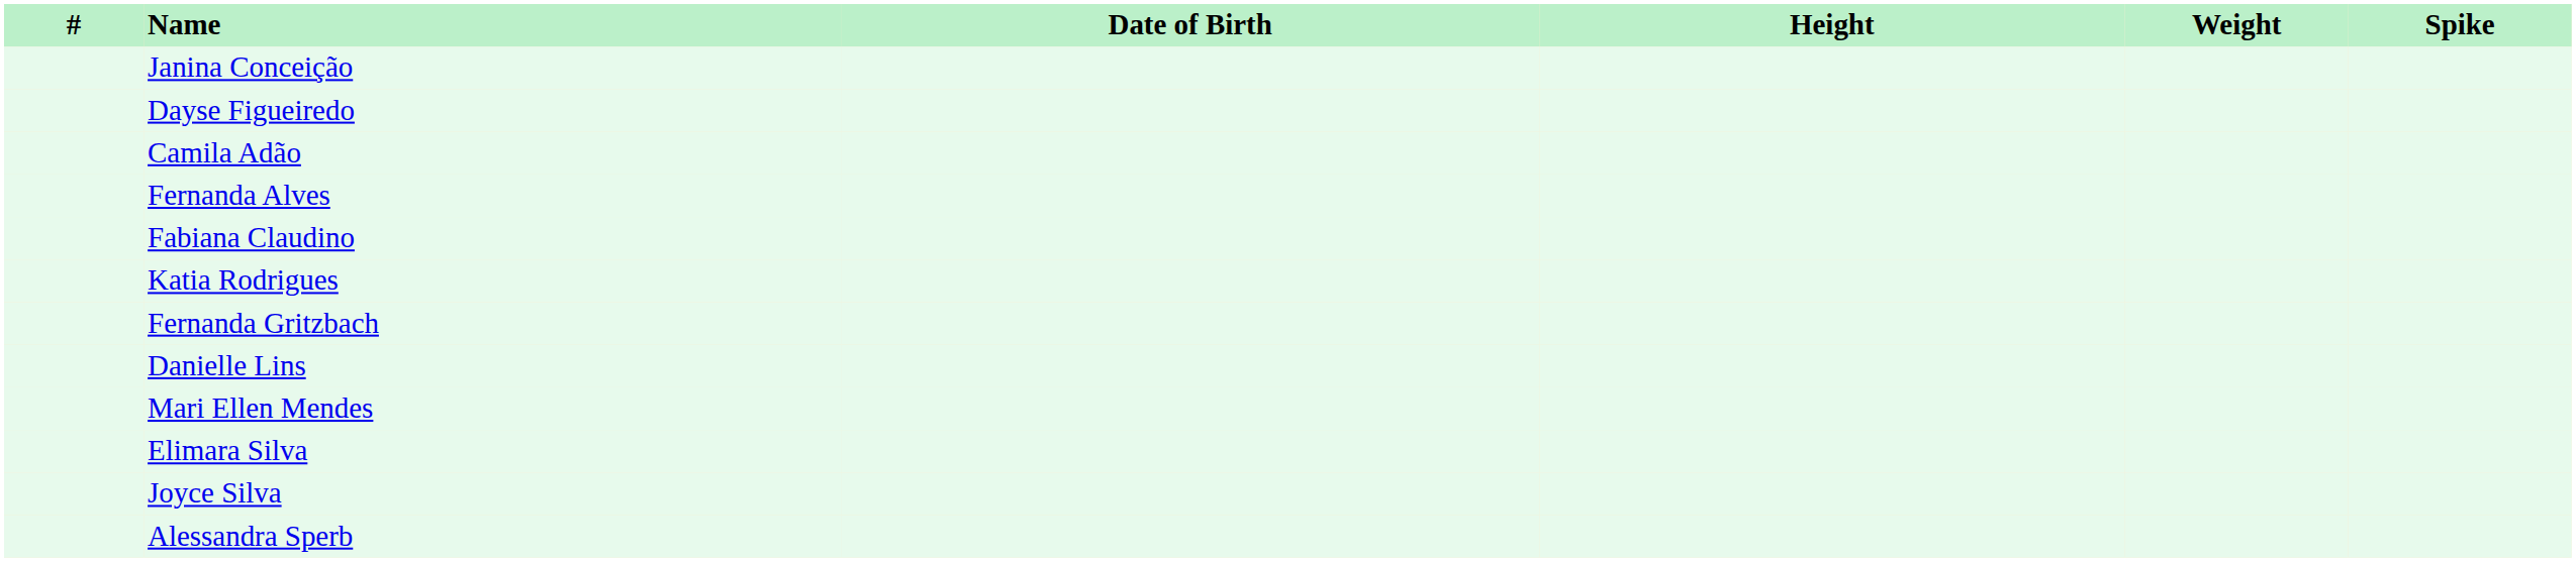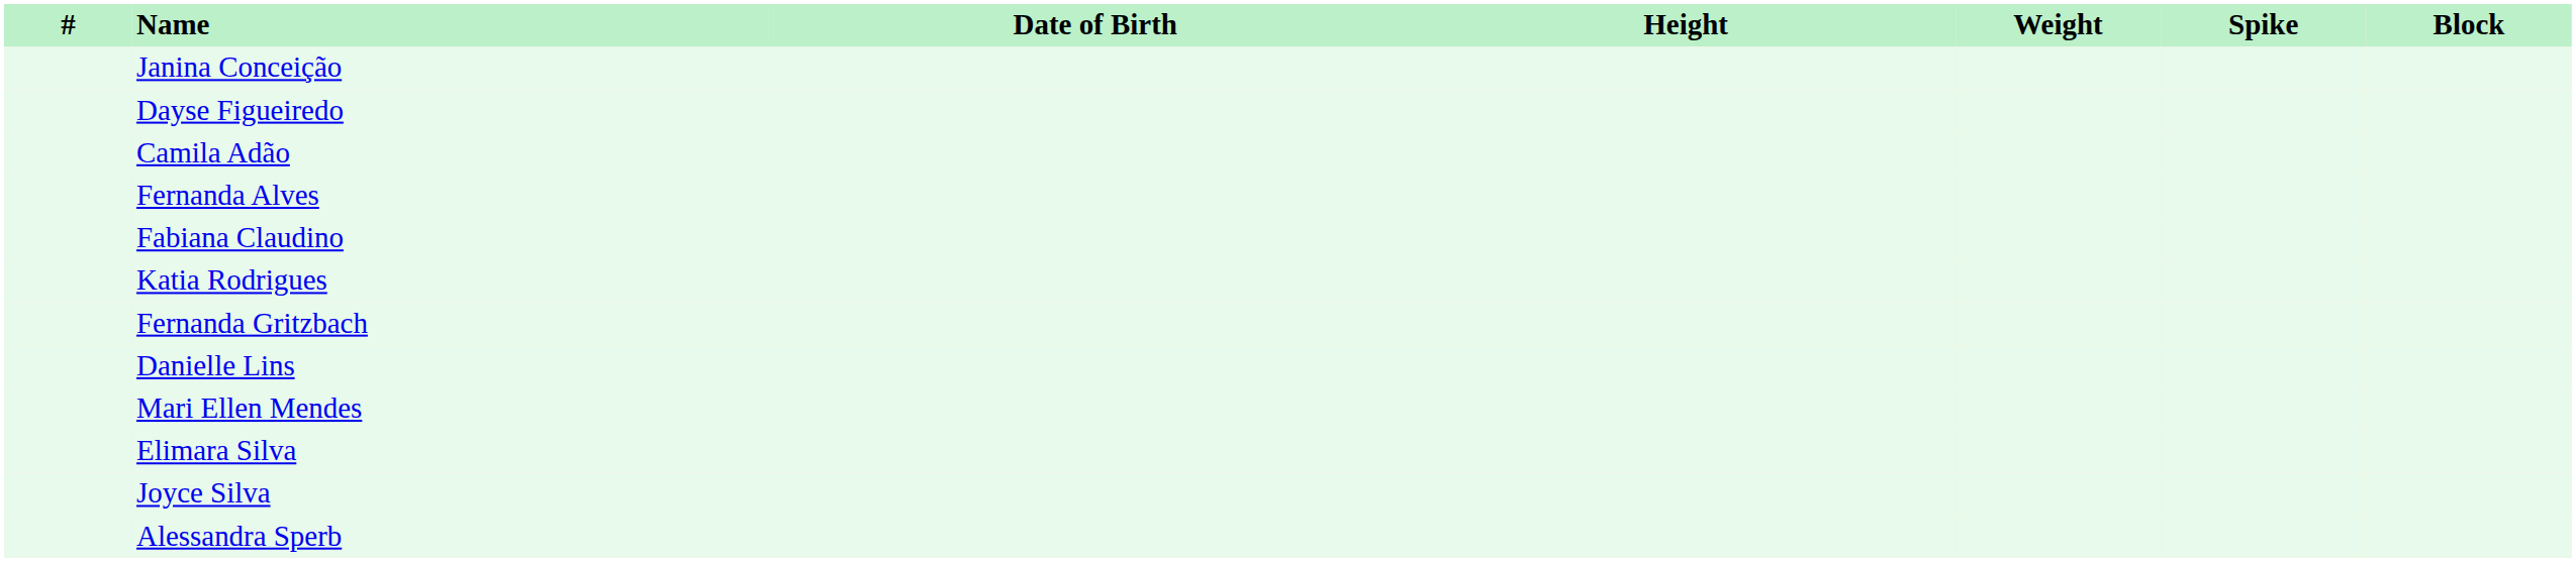+ column: Block
